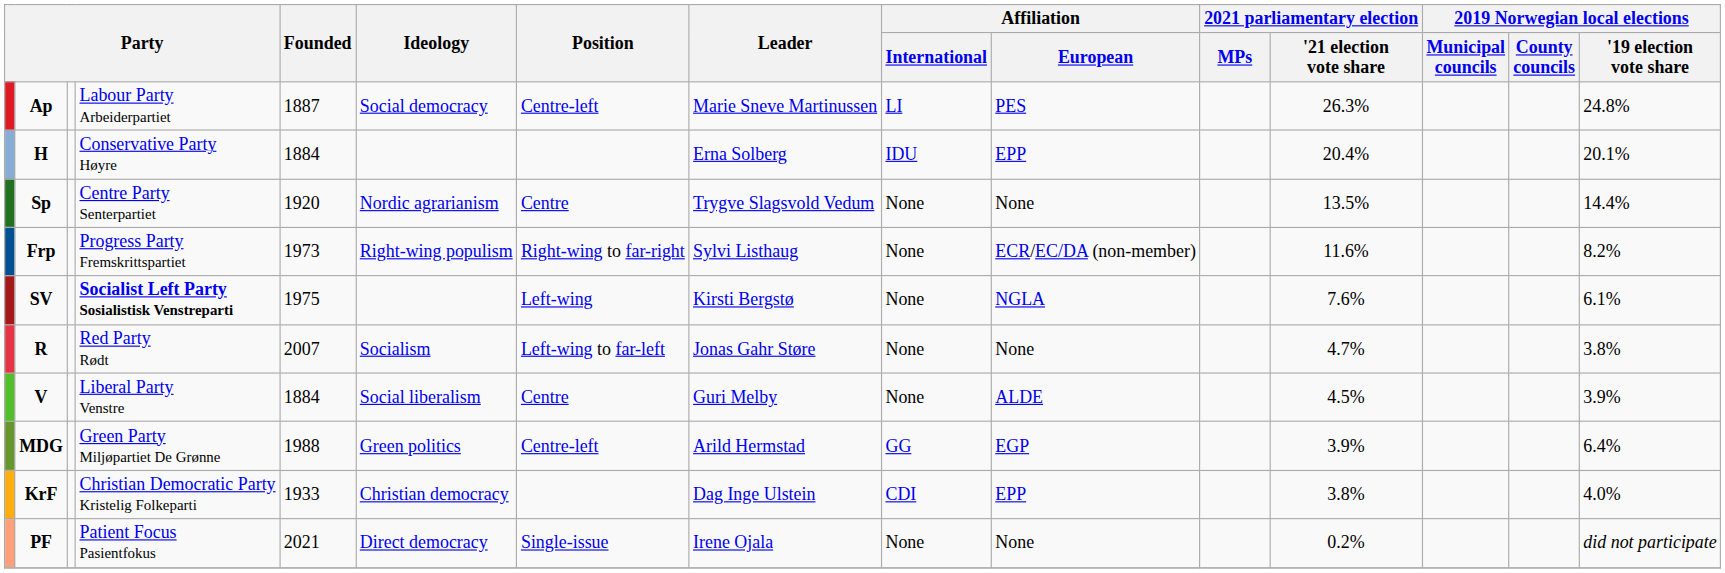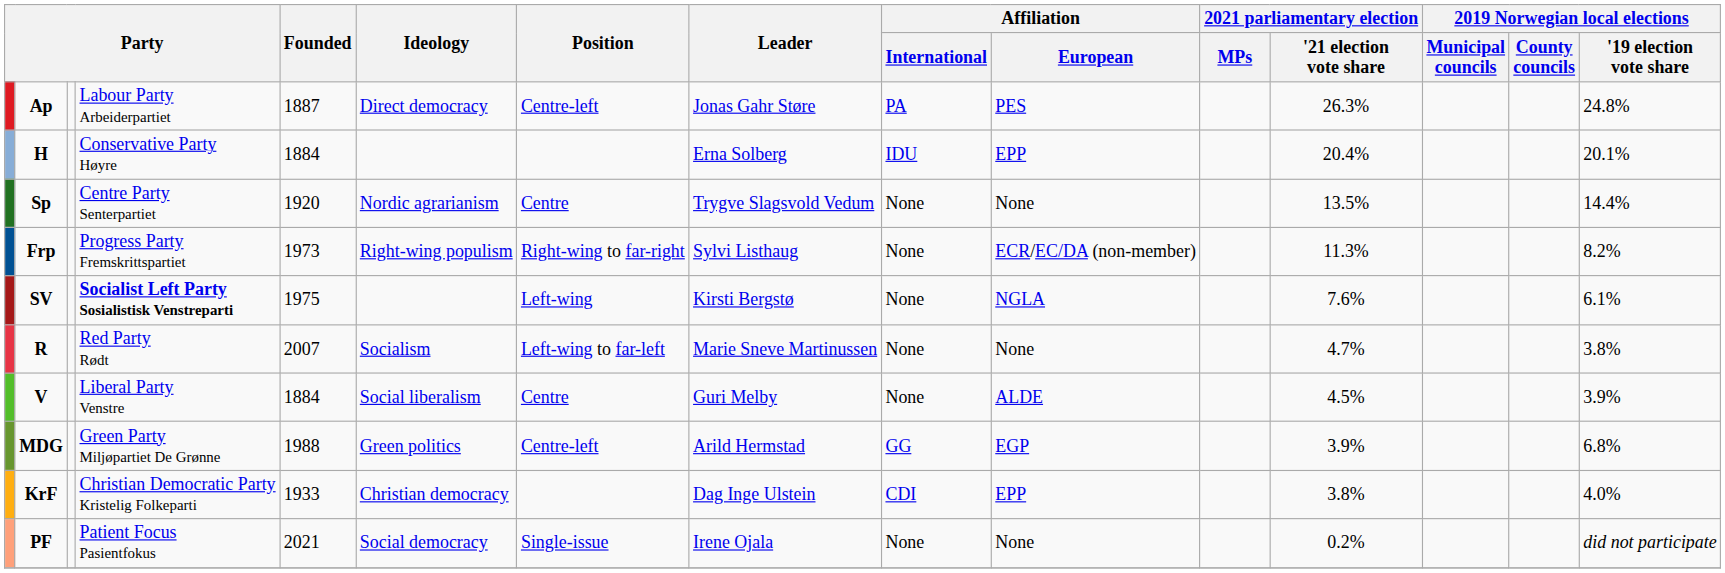Ap | Ideology: Social democracy -> Direct democracy
Ap | Leader: Marie Sneve Martinussen -> Jonas Gahr Støre
Ap | Affiliation / International: LI -> PA
Frp | 2021 parliamentary election / '21 election vote share: 11.6% -> 11.3%
R | Leader: Jonas Gahr Støre -> Marie Sneve Martinussen
MDG | 2019 Norwegian local elections / '19 election vote share: 6.4% -> 6.8%
PF | Ideology: Direct democracy -> Social democracy
